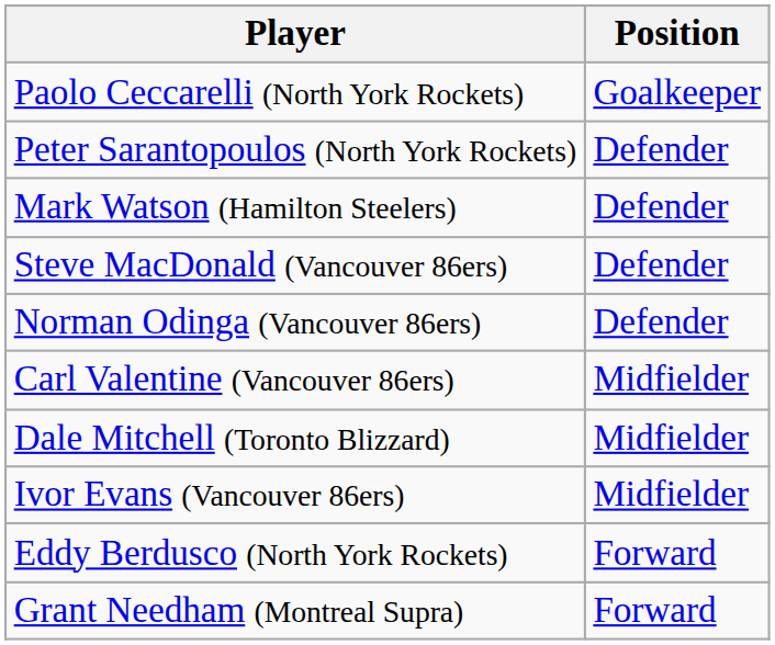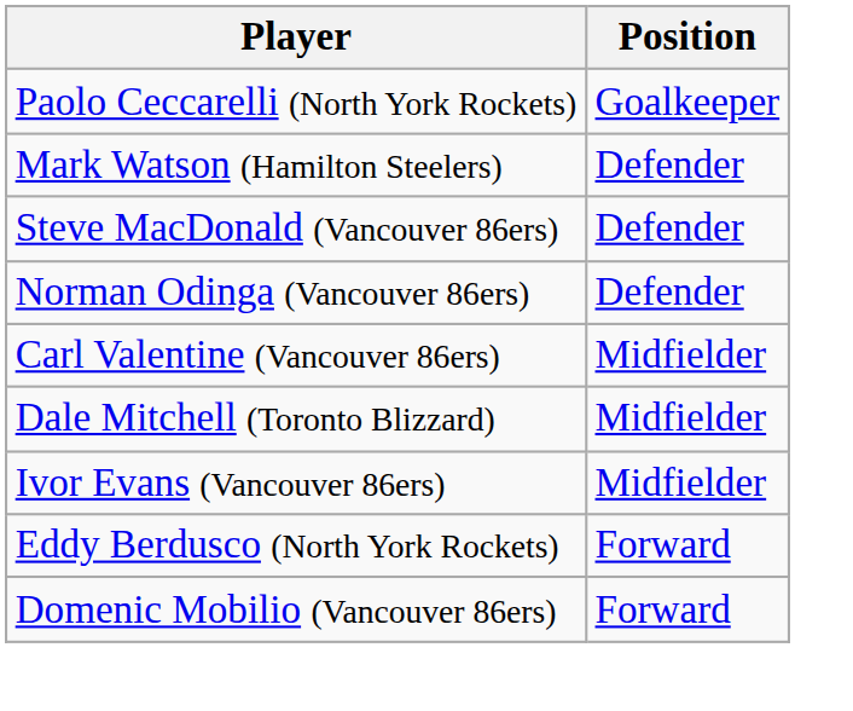- row: Peter Sarantopoulos (North York Rockets) | Defender
+ row: Domenic Mobilio (Vancouver 86ers) | Forward
- row: Grant Needham (Montreal Supra) | Forward
